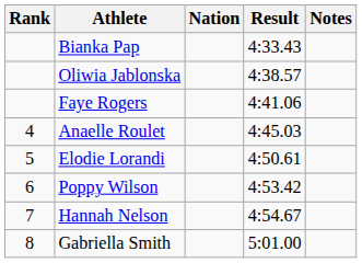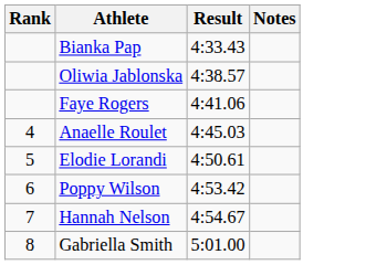- column: Nation
